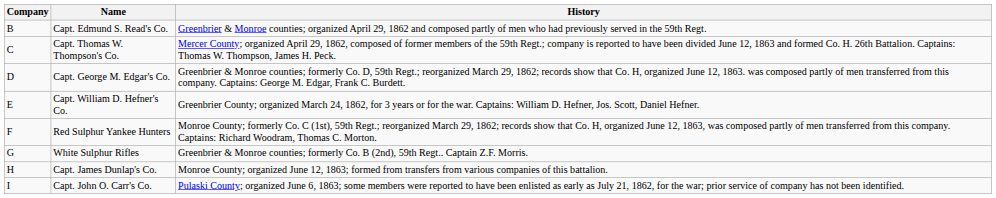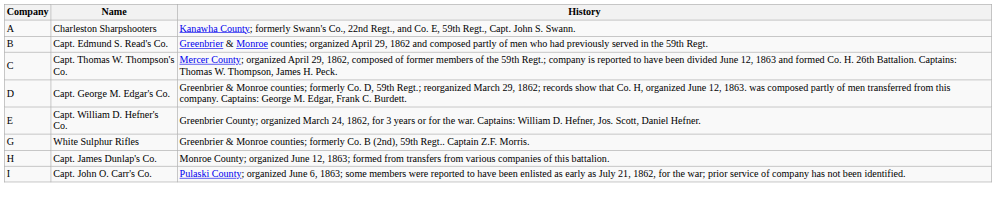+ row: A | Charleston Sharpshooters | Kanawha County; formerly Swann's Co., 22nd Regt., and Co. E, 59th Regt., Capt. John S. Swann.
- row: F | Red Sulphur Yankee Hunters | Monroe County; formerly Co. C (1st), 59th Regt.; reorganized March 29, 1862; records show that Co. H, organized June 12, 1863, was composed partly of men transferred from this company. Captains: Richard Woodram, Thomas C. Morton.
